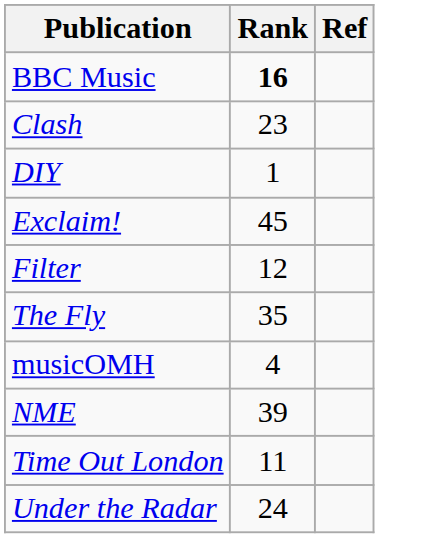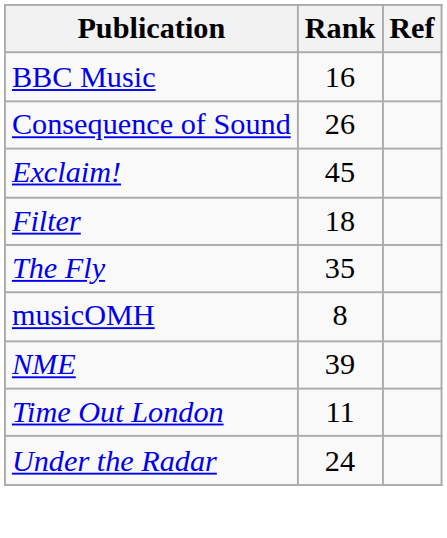BBC Music | Rank: bold -> normal
- row: Clash | 23
+ row: Consequence of Sound | 26
- row: DIY | 1
Filter | Rank: 12 -> 18
musicOMH | Rank: 4 -> 8
